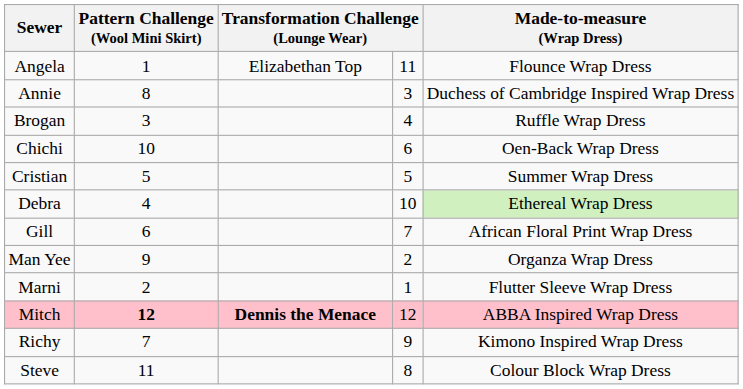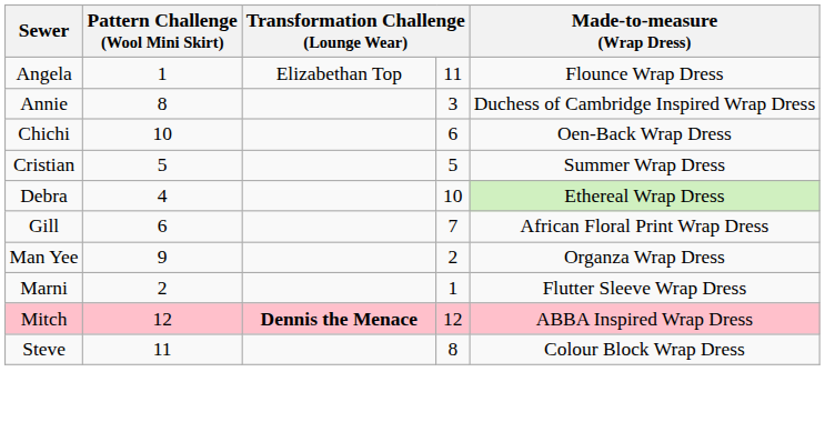- row: Brogan | 3 | 4 | Ruffle Wrap Dress
Mitch | Pattern Challenge (Wool Mini Skirt): bold -> normal
- row: Richy | 7 | 9 | Kimono Inspired Wrap Dress
